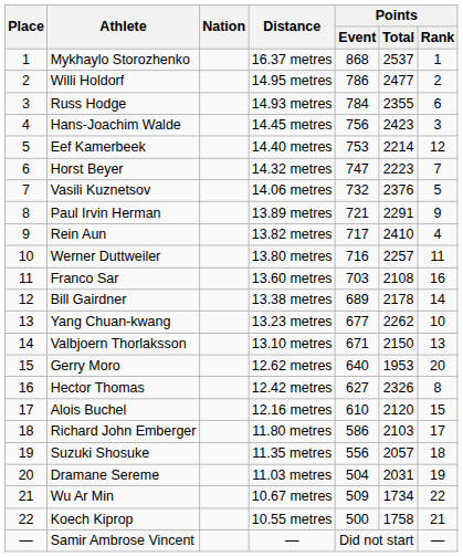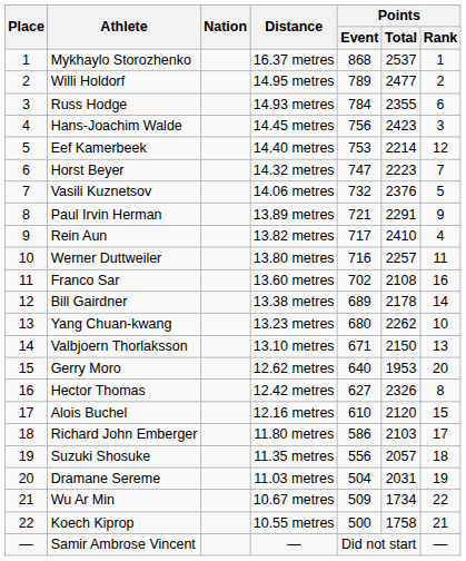Willi Holdorf | Points / Event: 786 -> 789
Franco Sar | Points / Event: 703 -> 702
Yang Chuan-kwang | Points / Event: 677 -> 680
